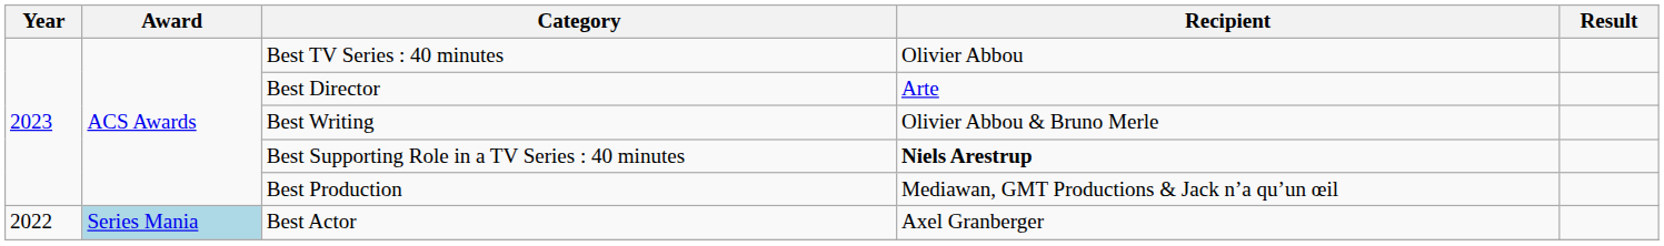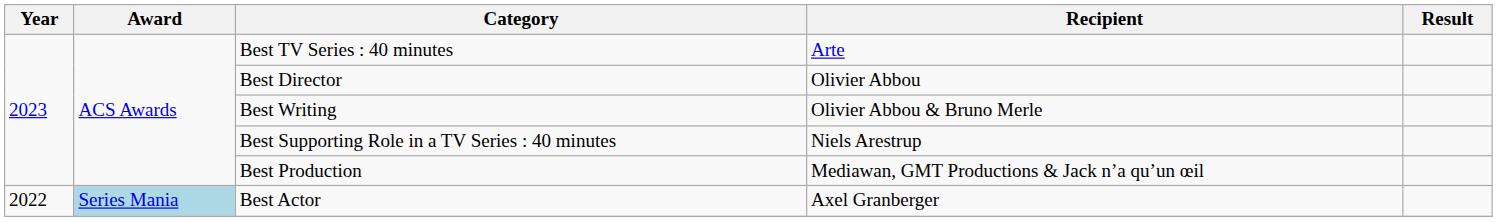Best TV Series : 40 minutes | Recipient: Olivier Abbou -> Arte
Best Director | Recipient: Arte -> Olivier Abbou
Best Supporting Role in a TV Series : 40 minutes | Recipient: bold -> normal
